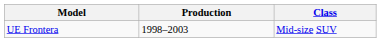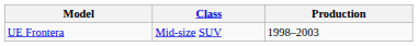columns swapped: Class <-> Production
